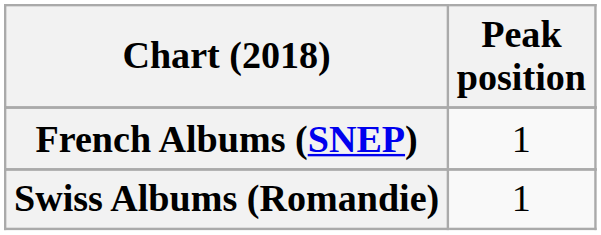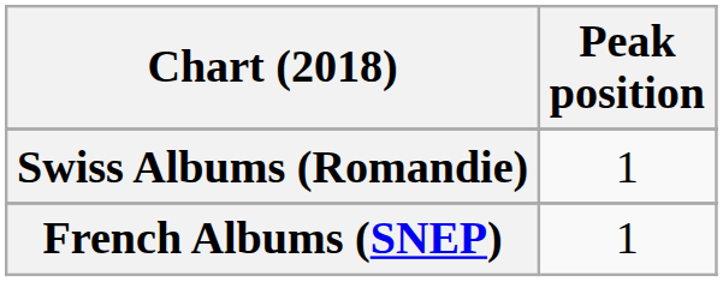rows swapped: French Albums (SNEP) <-> Swiss Albums (Romandie)
